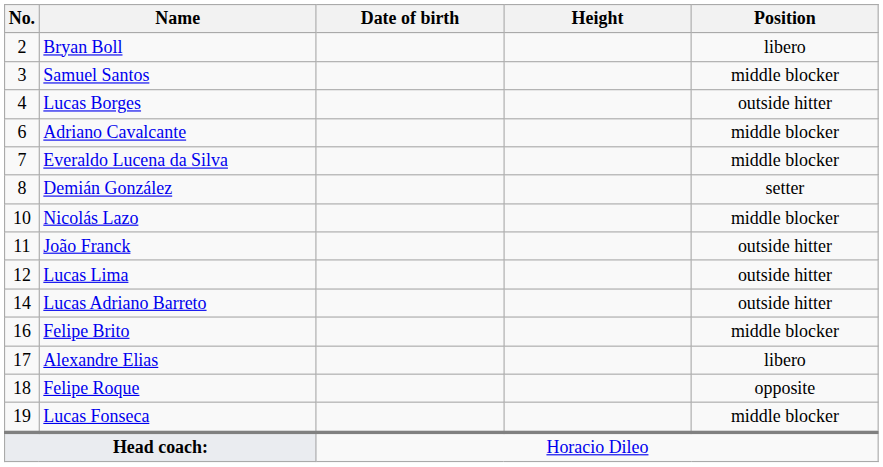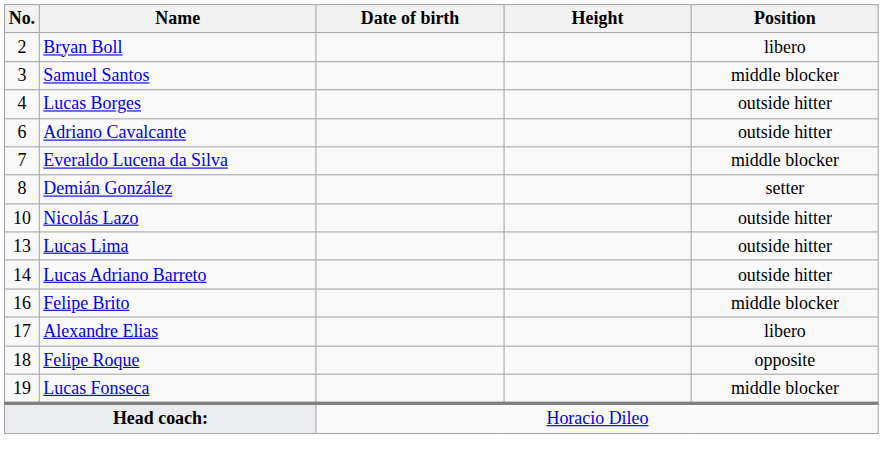Adriano Cavalcante | Position: middle blocker -> outside hitter
Nicolás Lazo | Position: middle blocker -> outside hitter
- row: 11 | João Franck | outside hitter
Lucas Lima | No.: 12 -> 13
